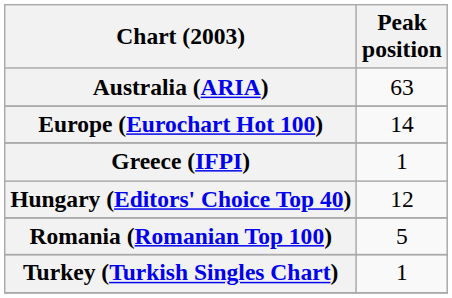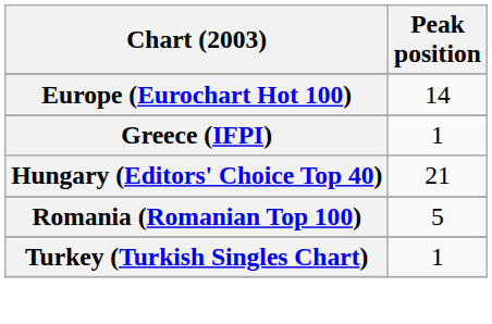- row: Australia (ARIA) | 63
Hungary (Editors' Choice Top 40) | Peak position: 12 -> 21
